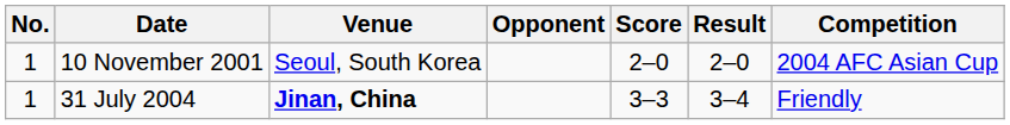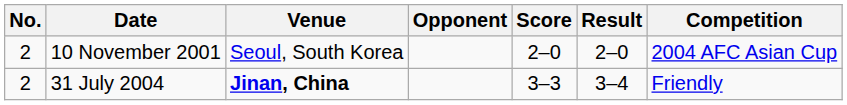10 November 2001 | No.: 1 -> 2
31 July 2004 | No.: 1 -> 2
